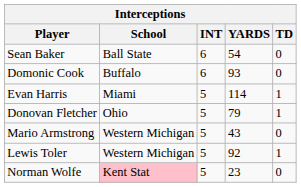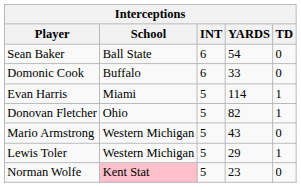Domonic Cook | YARDS: 93 -> 33
Donovan Fletcher | YARDS: 79 -> 82
Lewis Toler | YARDS: 92 -> 29
